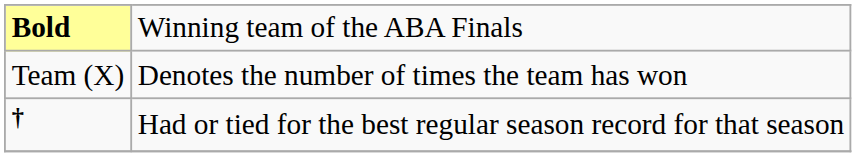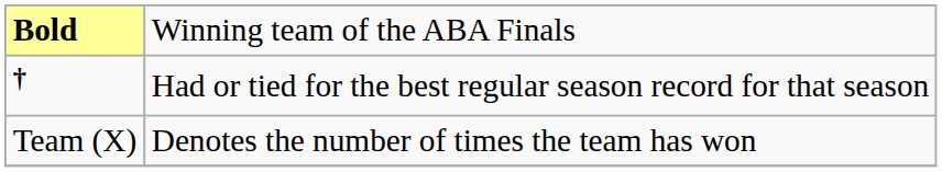rows swapped: † <-> Team (X)
